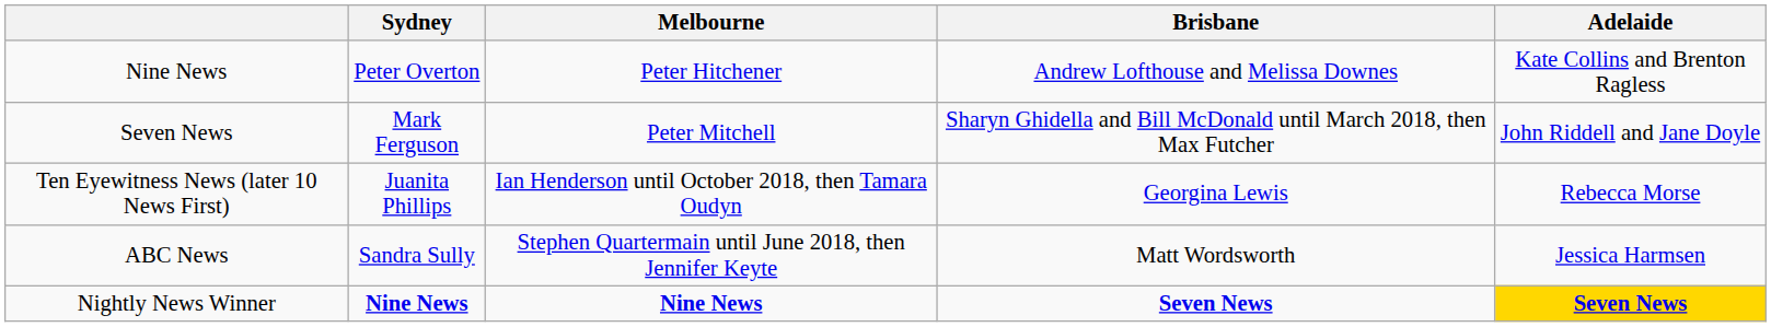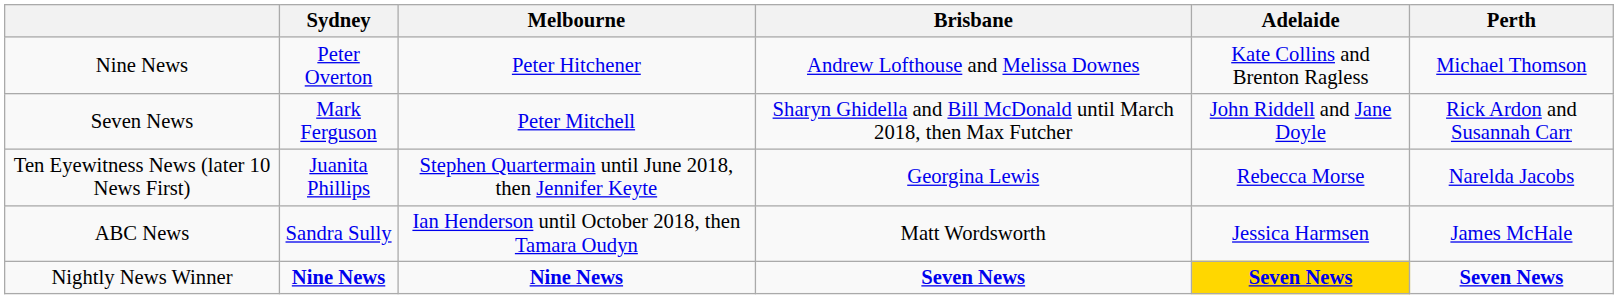+ column: Perth | Michael Thomson | Rick Ardon and Susannah Carr | Narelda Jacobs | James McHale | Seven News
Ten Eyewitness News (later 10 News First) | Melbourne: Ian Henderson until October 2018, then Tamara Oudyn -> Stephen Quartermain until June 2018, then Jennifer Keyte
ABC News | Melbourne: Stephen Quartermain until June 2018, then Jennifer Keyte -> Ian Henderson until October 2018, then Tamara Oudyn
